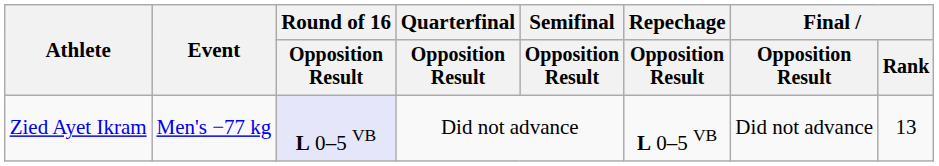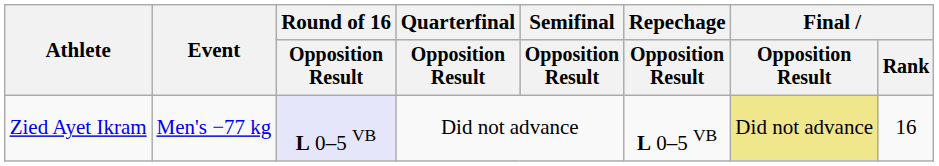Zied Ayet Ikram | Final / Opposition Result: no background -> khaki background
Zied Ayet Ikram | Final / Rank: 13 -> 16
